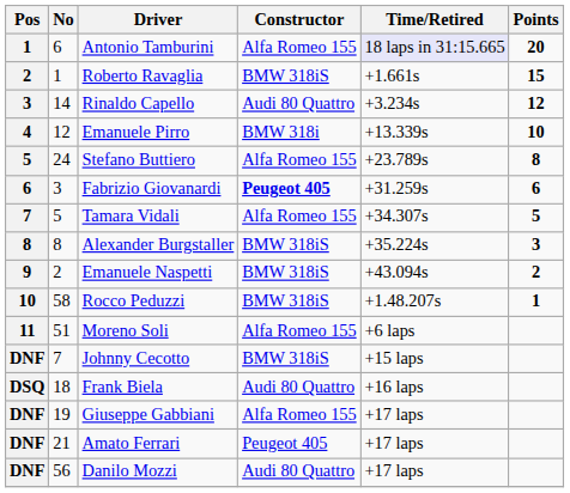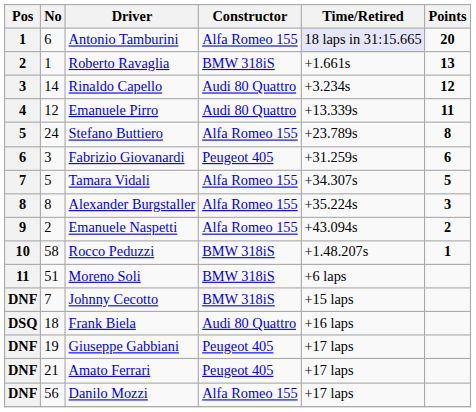Roberto Ravaglia | Points: 15 -> 13
Emanuele Pirro | Constructor: BMW 318i -> Audi 80 Quattro
Emanuele Pirro | Points: 10 -> 11
Fabrizio Giovanardi | Constructor: bold -> normal
Alexander Burgstaller | Constructor: BMW 318iS -> Alfa Romeo 155
Emanuele Naspetti | Constructor: BMW 318iS -> Alfa Romeo 155
Moreno Soli | Constructor: Alfa Romeo 155 -> BMW 318iS
Giuseppe Gabbiani | Constructor: Alfa Romeo 155 -> Peugeot 405
Danilo Mozzi | Constructor: Audi 80 Quattro -> Alfa Romeo 155
